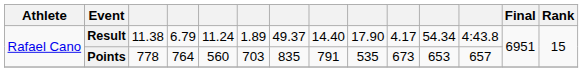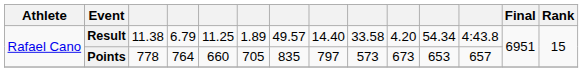Result | column 5: 11.24 -> 11.25
Result | column 7: 49.37 -> 49.57
Result | column 9: 17.90 -> 33.58
Result | column 10: 4.17 -> 4.20
Points | column 5: 560 -> 660
Points | column 6: 703 -> 705
Points | column 8: 791 -> 797
Points | column 9: 535 -> 573
